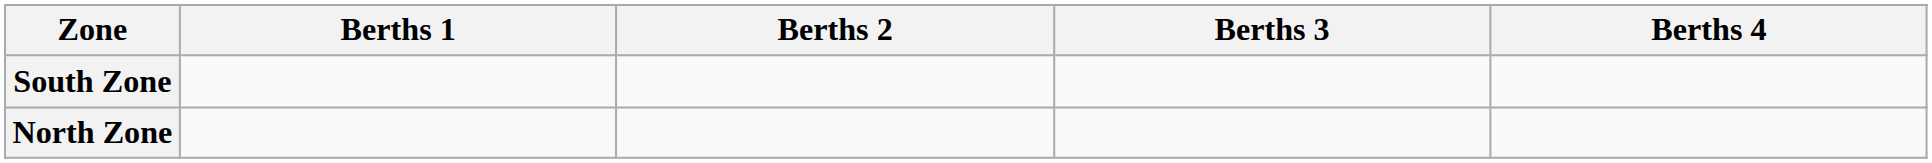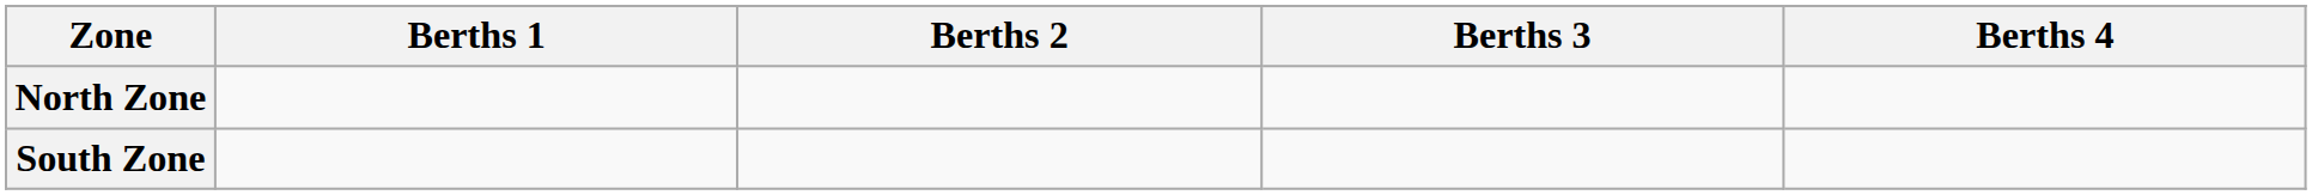rows swapped: South Zone <-> North Zone
